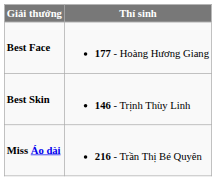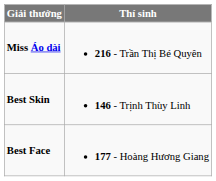rows swapped: Miss Áo dài <-> Best Face
